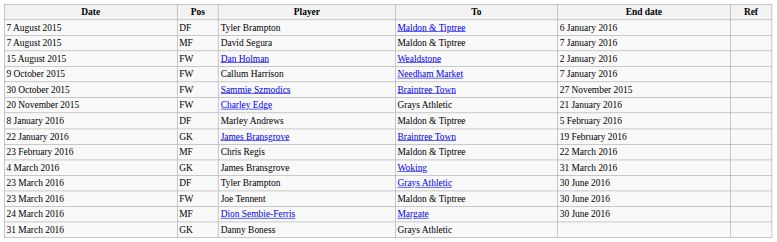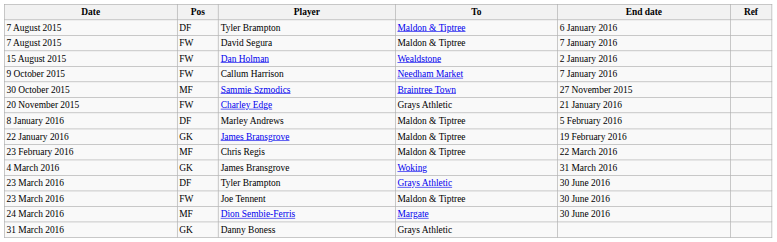7 August 2015 / David Segura | Pos: MF -> FW
30 October 2015 | Pos: FW -> MF
22 January 2016 | To: Braintree Town -> Maldon & Tiptree
